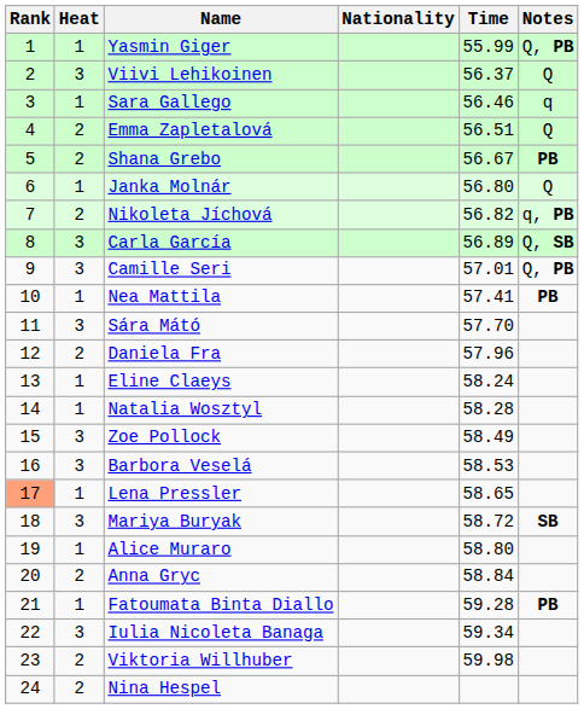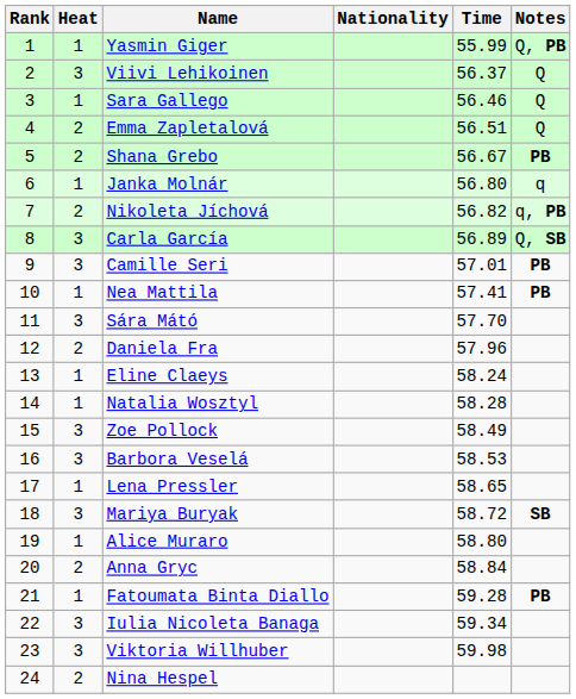Sara Gallego | Notes: q -> Q
Janka Molnár | Notes: Q -> q
Camille Seri | Notes: Q, PB -> PB
Lena Pressler | Rank: lightsalmon background -> no background
Viktoria Willhuber | Heat: 2 -> 3
